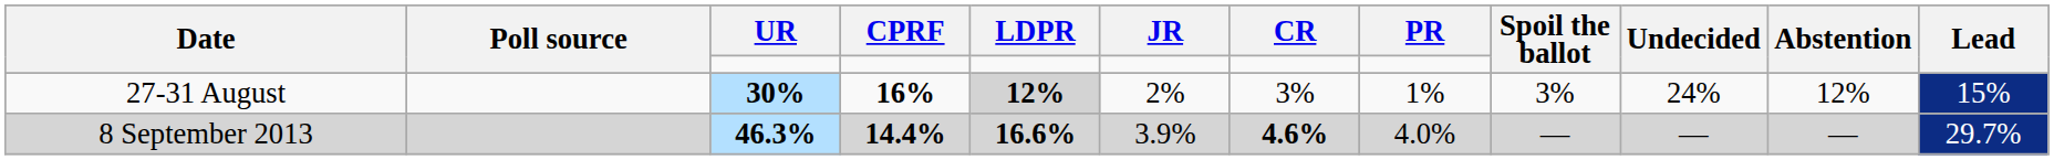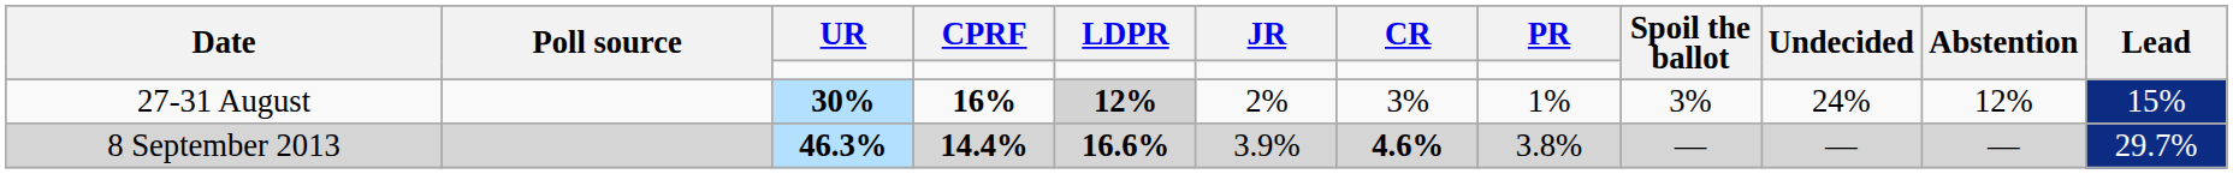8 September 2013 | PR: 4.0% -> 3.8%
